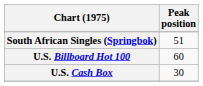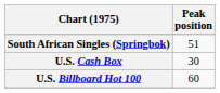rows swapped: U.S. Billboard Hot 100 <-> U.S. Cash Box
